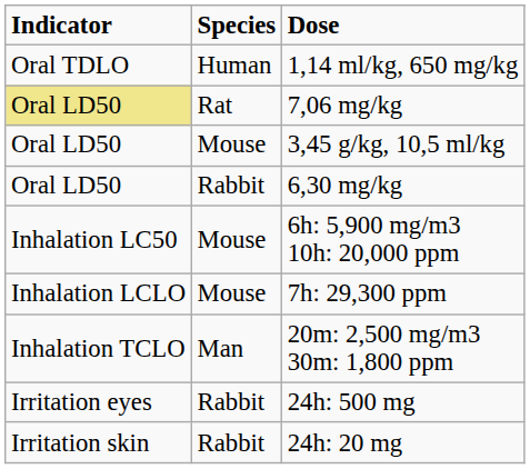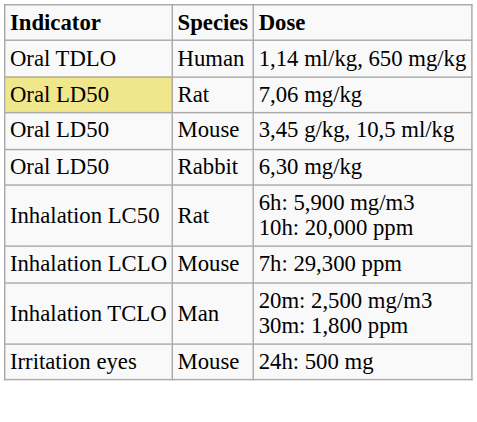6h: 5,900 mg/m3 10h: 20,000 ppm | Species: Mouse -> Rat
24h: 500 mg | Species: Rabbit -> Mouse
- row: Irritation skin | Rabbit | 24h: 20 mg
